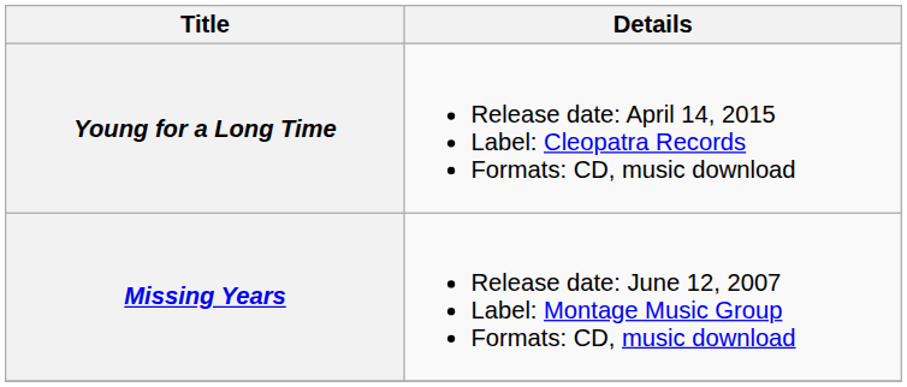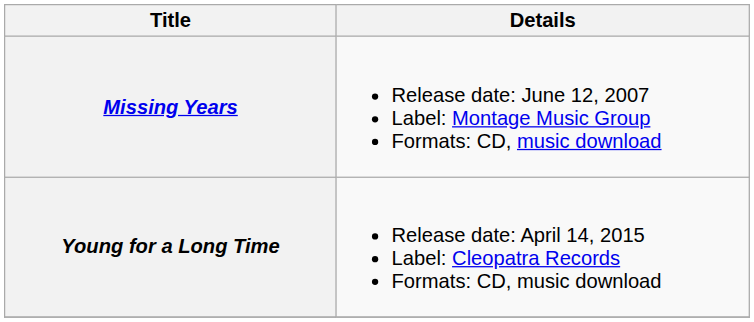rows swapped: Missing Years <-> Young for a Long Time
